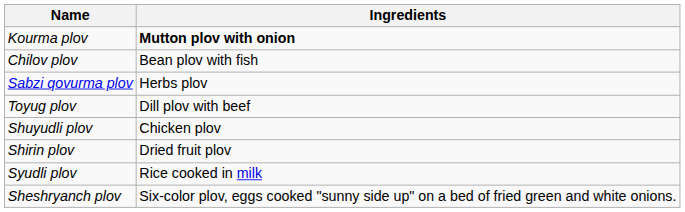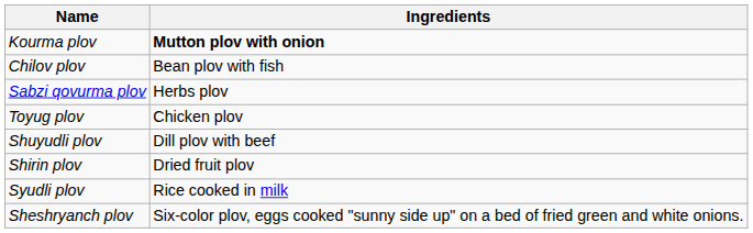Toyug plov | Ingredients: Dill plov with beef -> Chicken plov
Shuyudli plov | Ingredients: Chicken plov -> Dill plov with beef
